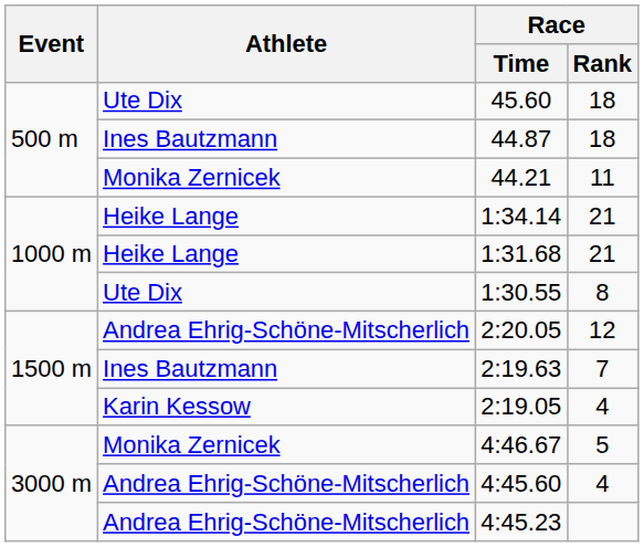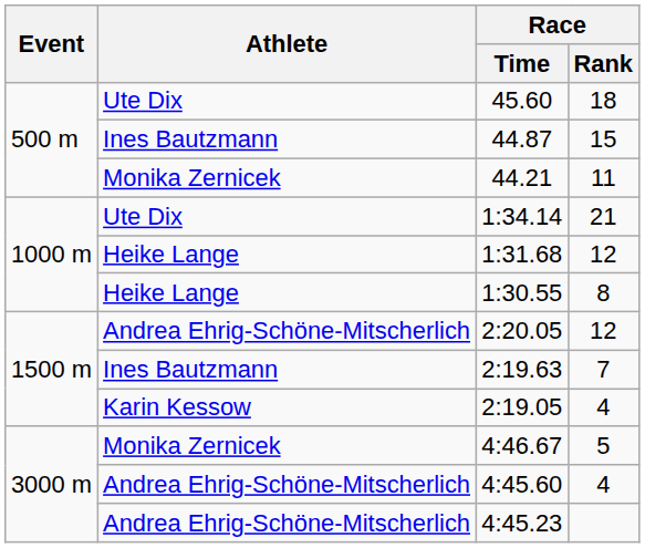44.87 | Race / Rank: 18 -> 15
1:34.14 | Athlete: Heike Lange -> Ute Dix
1:31.68 | Race / Rank: 21 -> 12
1:30.55 | Athlete: Ute Dix -> Heike Lange
